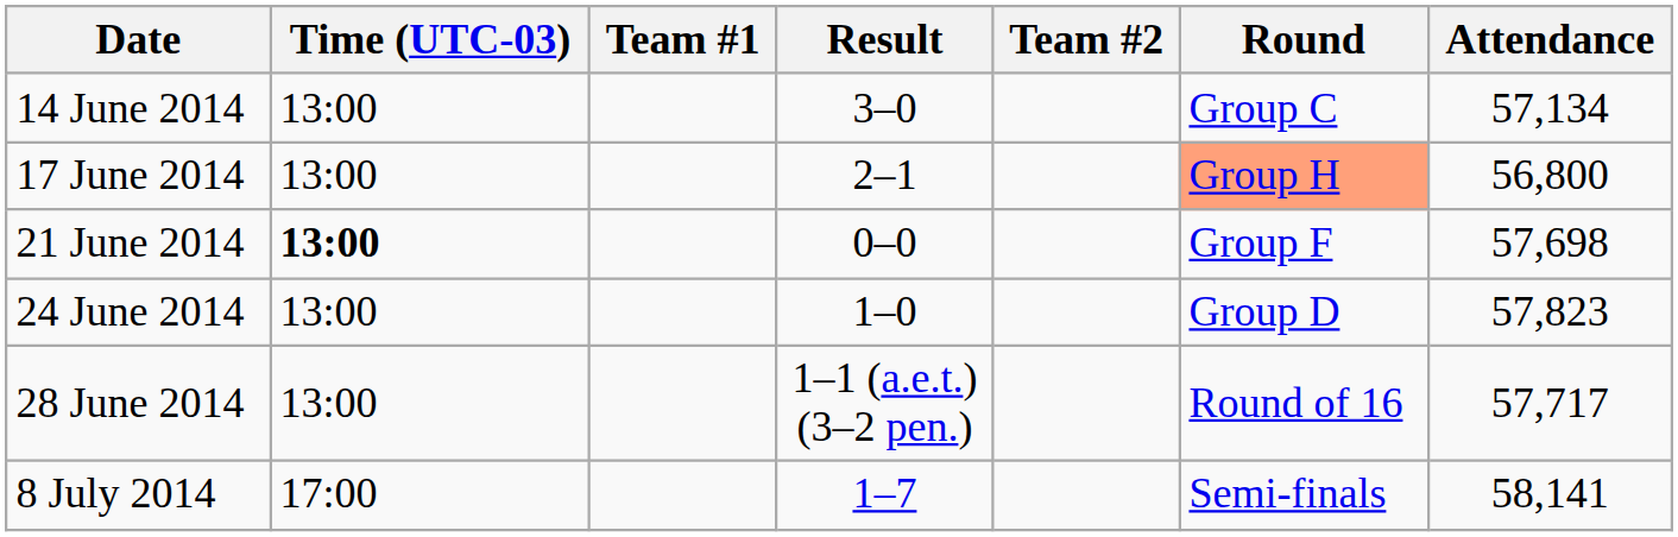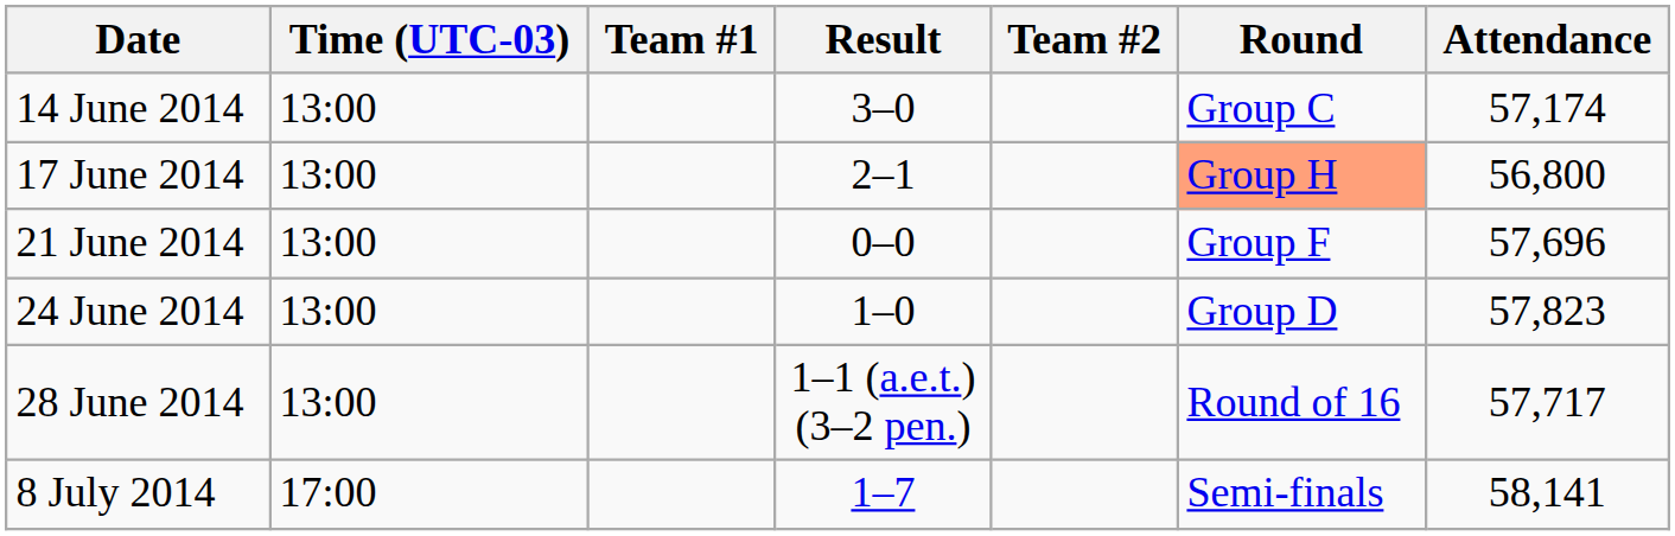14 June 2014 | Attendance: 57,134 -> 57,174
21 June 2014 | Time (UTC-03): bold -> normal
21 June 2014 | Attendance: 57,698 -> 57,696
